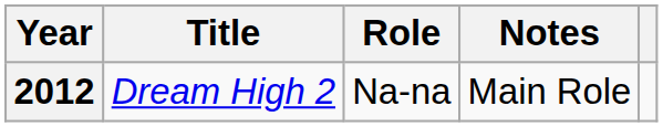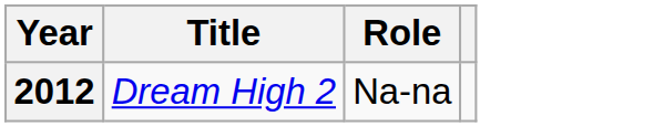- column: Notes | Main Role
